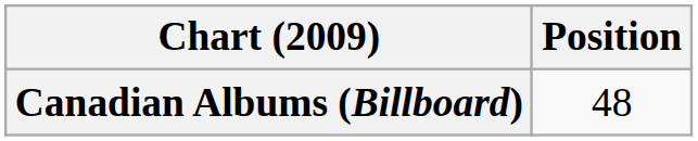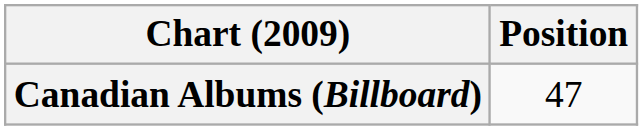Canadian Albums (Billboard) | Position: 48 -> 47
